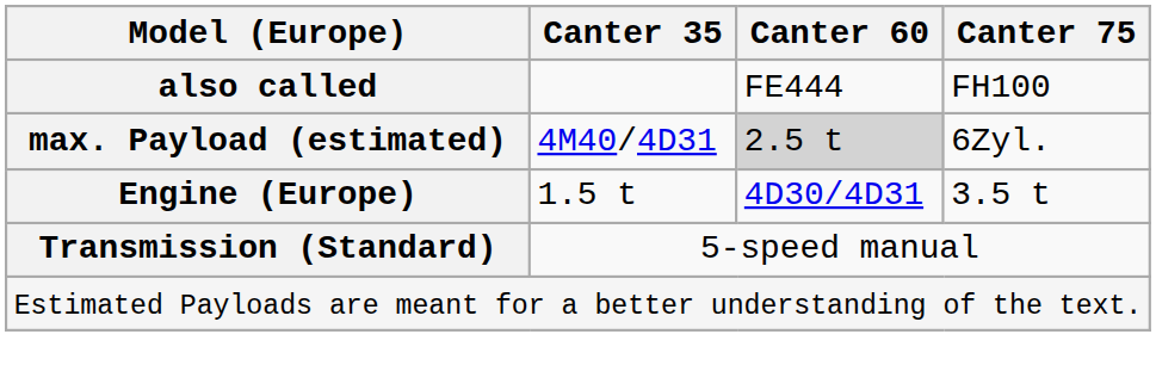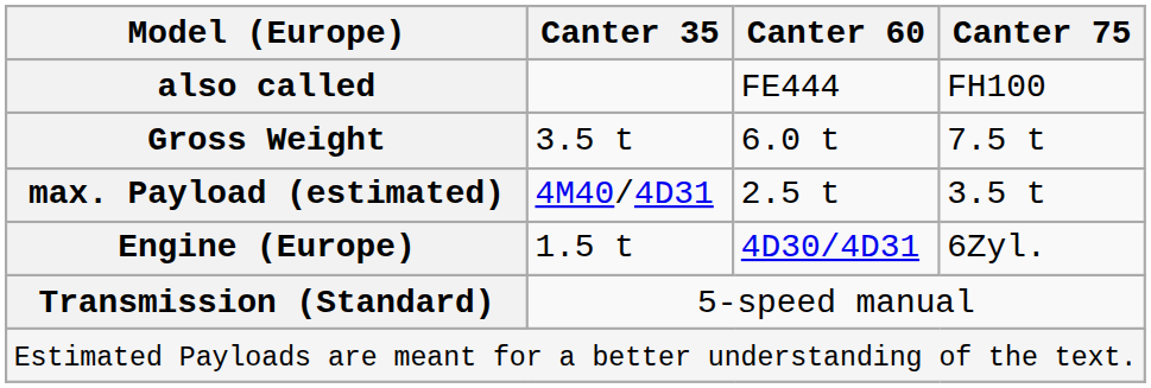+ row: Gross Weight | 3.5 t | 6.0 t | 7.5 t
max. Payload (estimated) | Canter 60: lightgrey background -> no background
max. Payload (estimated) | Canter 75: 6Zyl. -> 3.5 t
Engine (Europe) | Canter 75: 3.5 t -> 6Zyl.
